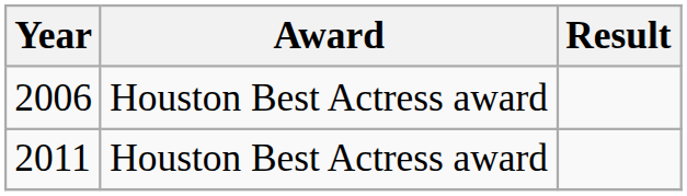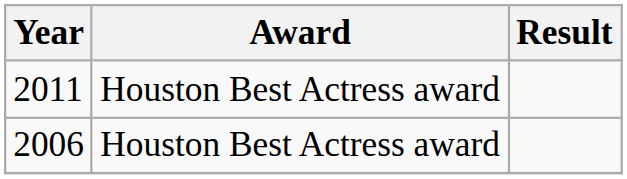rows swapped: 2006 <-> 2011
